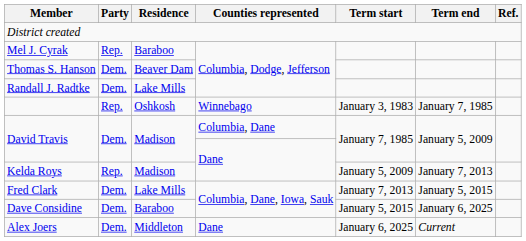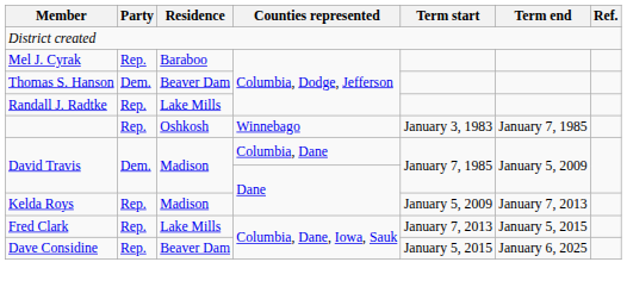Randall J. Radtke | Party: Dem. -> Rep.
Fred Clark | Party: Dem. -> Rep.
Dave Considine | Party: Dem. -> Rep.
Dave Considine | Residence: Baraboo -> Beaver Dam
- row: Alex Joers | Dem. | Middleton | Dane | January 6, 2025 | Current
